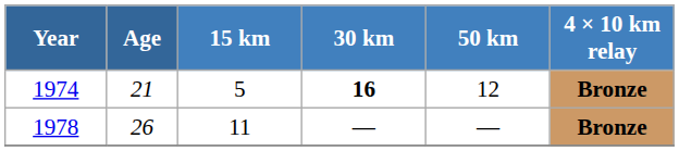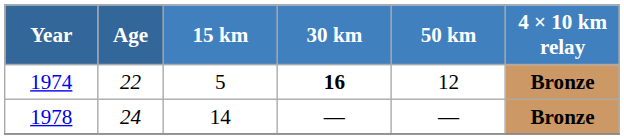1974 | Age: 21 -> 22
1978 | Age: 26 -> 24
1978 | 15 km: 11 -> 14
